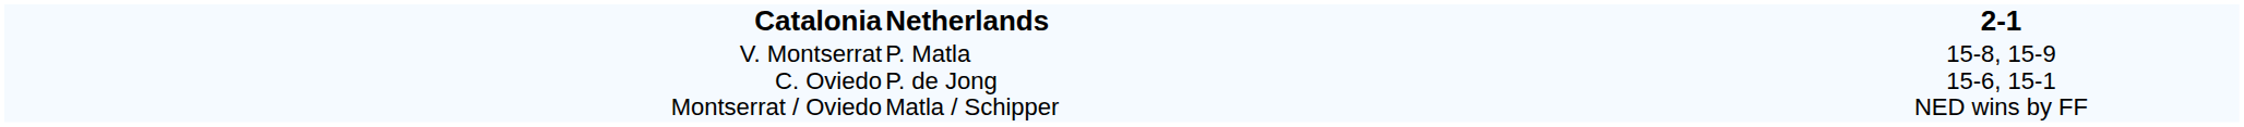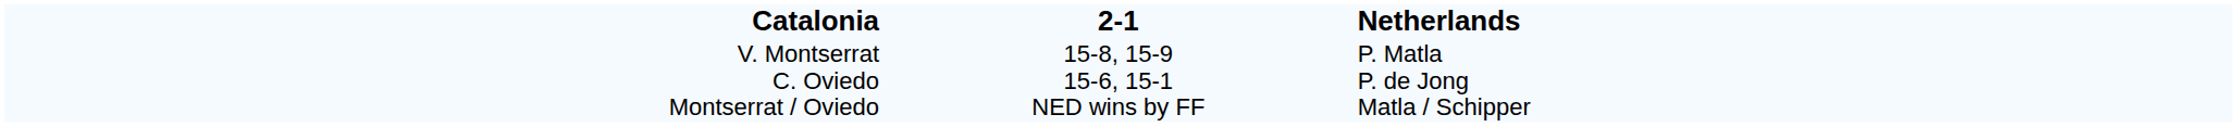columns swapped: 2-1 <-> Netherlands
